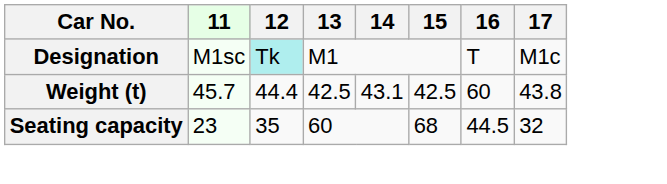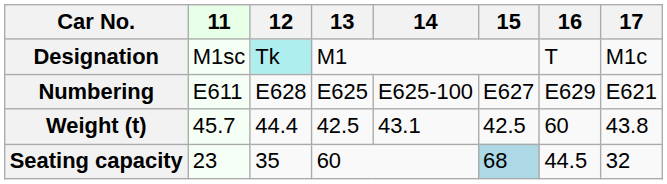+ row: Numbering | E611 | E628 | E625 | E625-100 | E627 | E629 | E621
Seating capacity | 15: no background -> lightblue background
